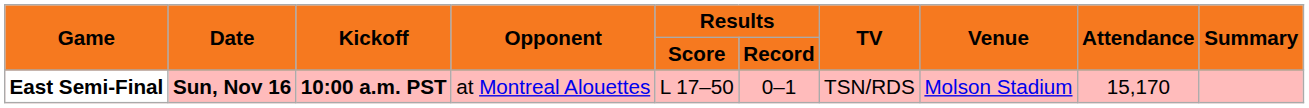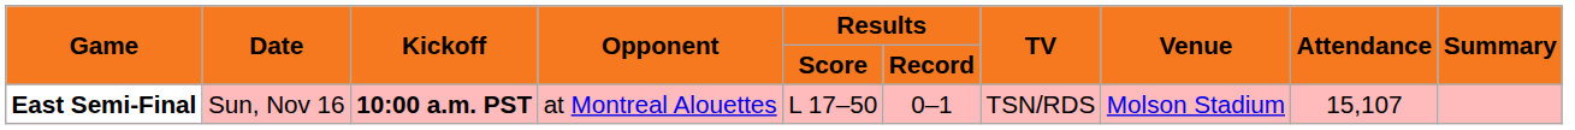East Semi-Final | Date: bold -> normal
East Semi-Final | Attendance: 15,170 -> 15,107
